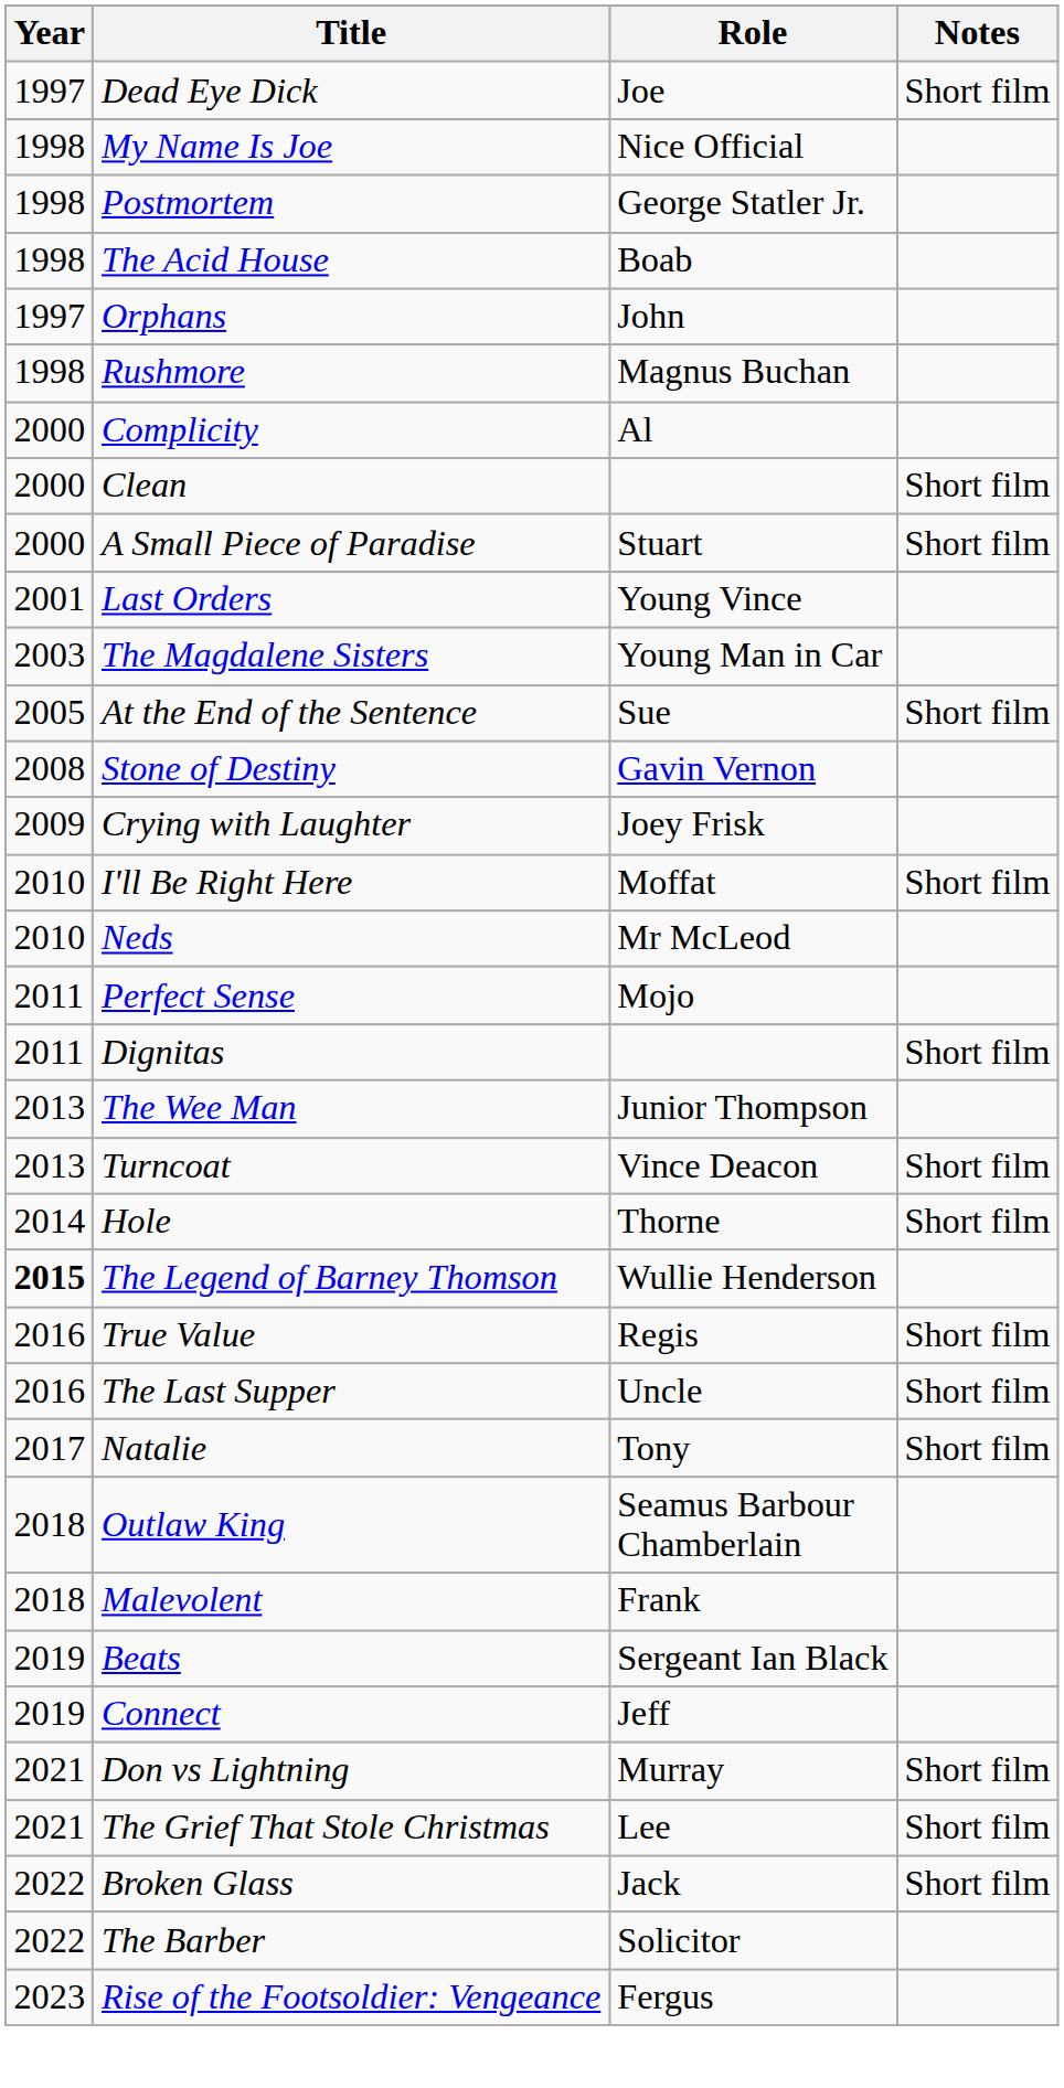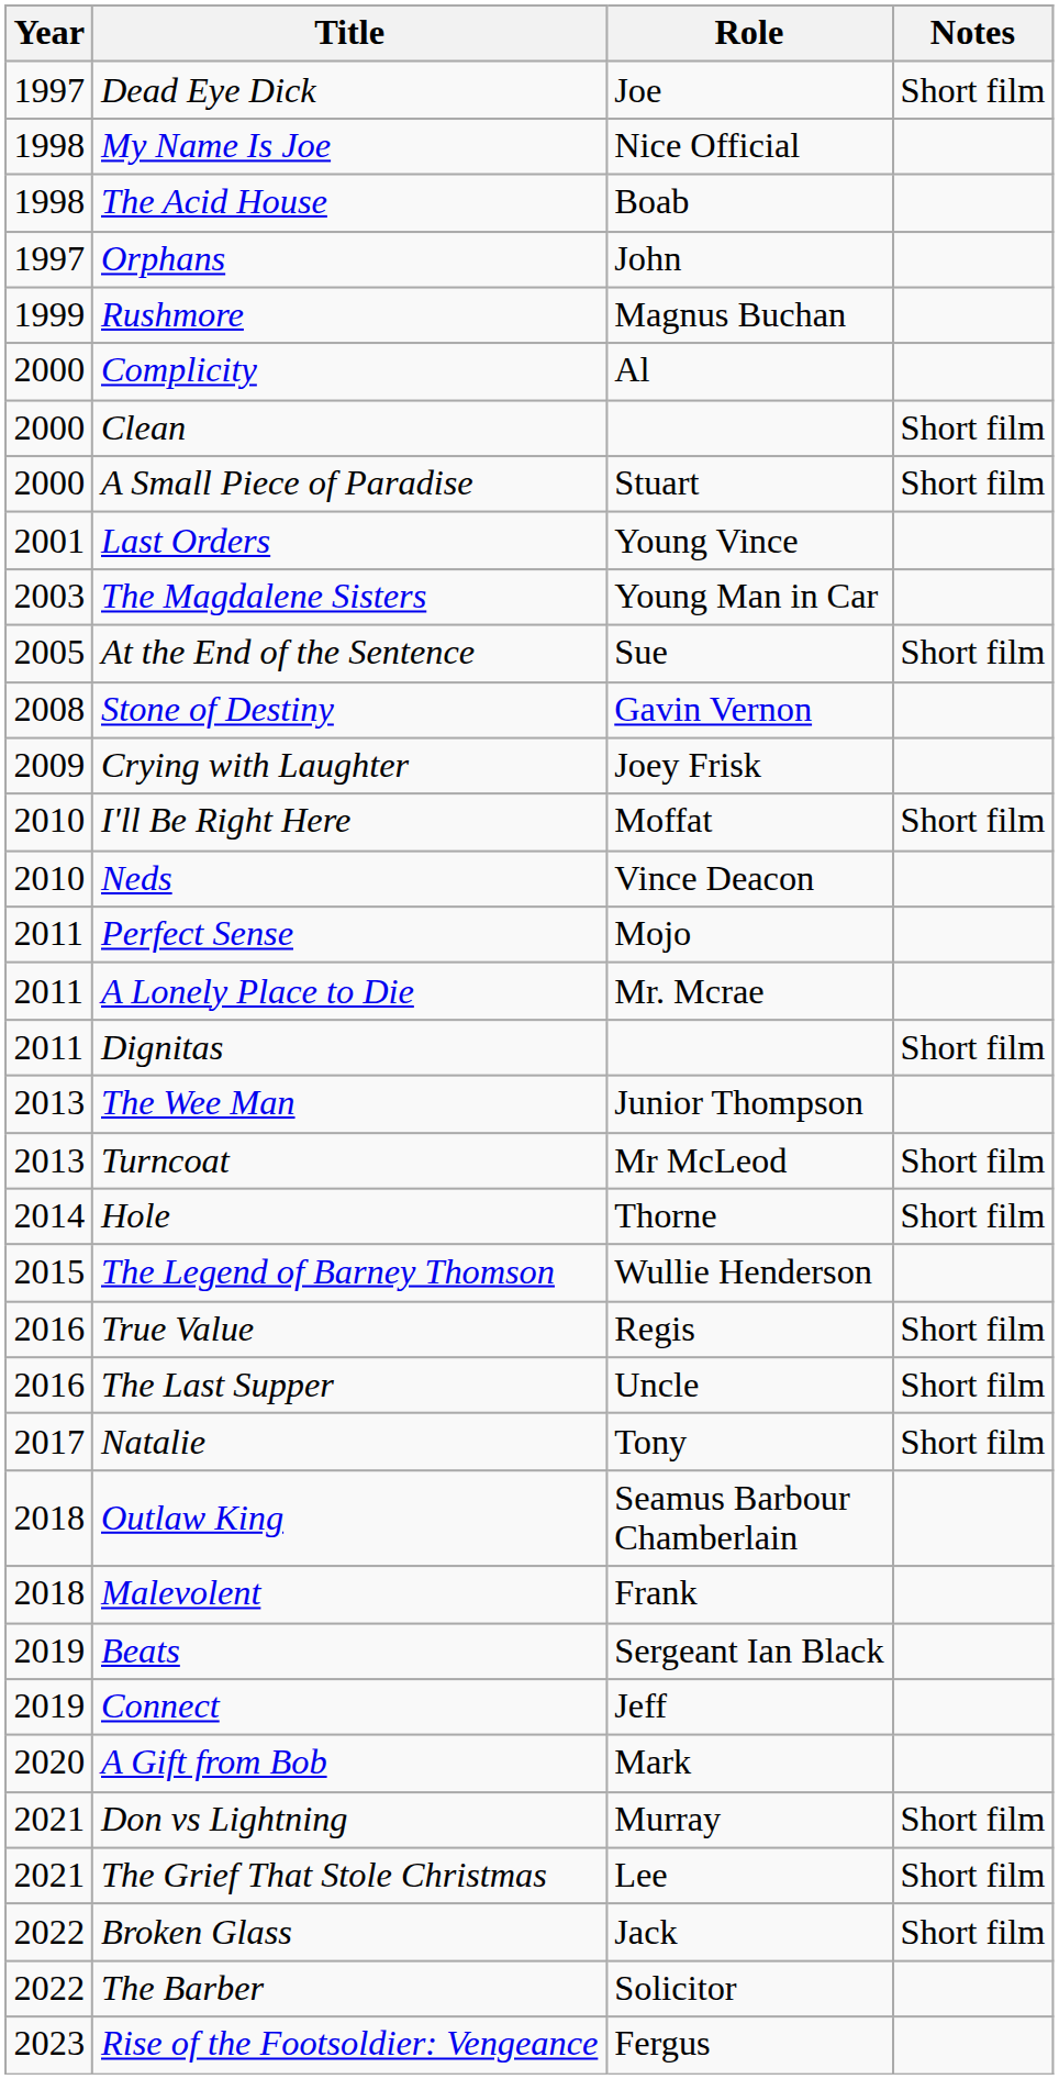- row: 1998 | Postmortem | George Statler Jr.
Rushmore | Year: 1998 -> 1999
Neds | Role: Mr McLeod -> Vince Deacon
+ row: 2011 | A Lonely Place to Die | Mr. Mcrae
Turncoat | Role: Vince Deacon -> Mr McLeod
The Legend of Barney Thomson | Year: bold -> normal
+ row: 2020 | A Gift from Bob | Mark
